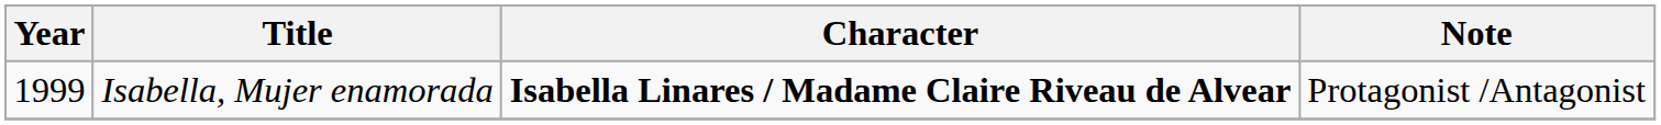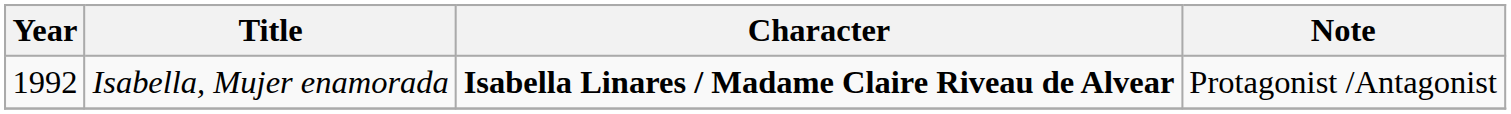Isabella, Mujer enamorada | Year: 1999 -> 1992
